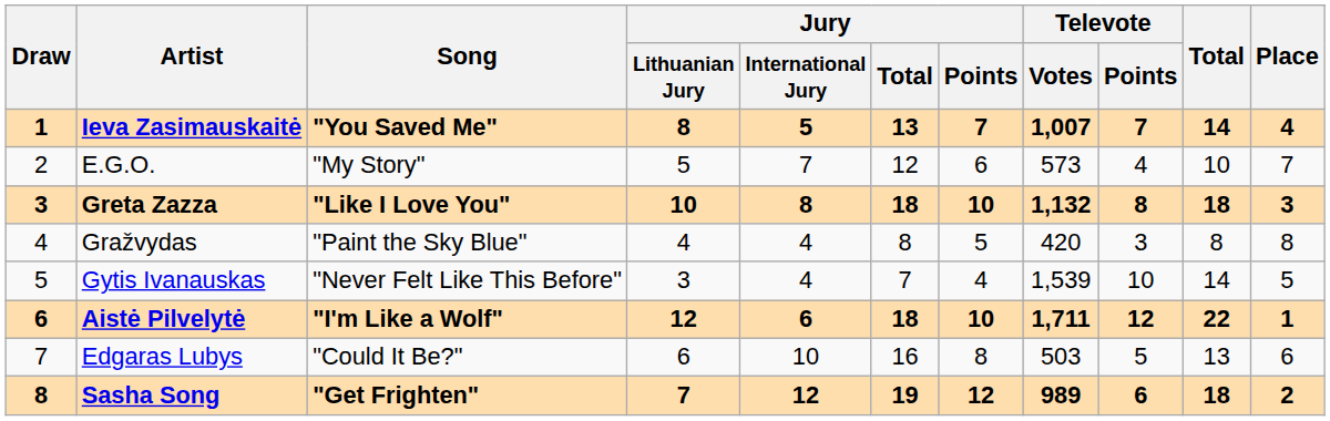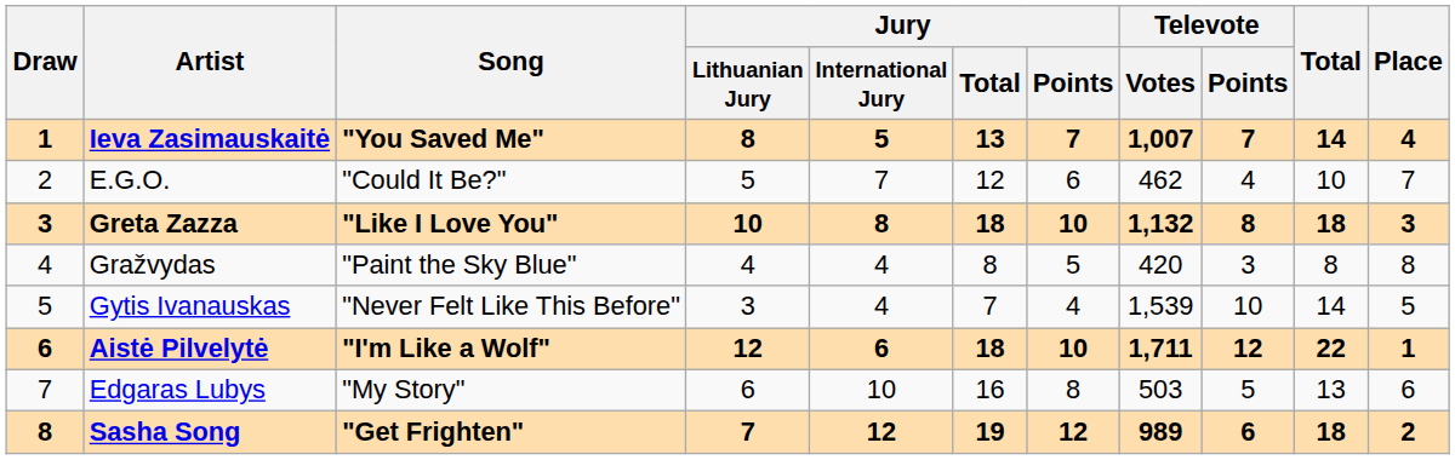E.G.O. | Song: "My Story" -> "Could It Be?"
E.G.O. | Televote / Votes: 573 -> 462
Edgaras Lubys | Song: "Could It Be?" -> "My Story"
